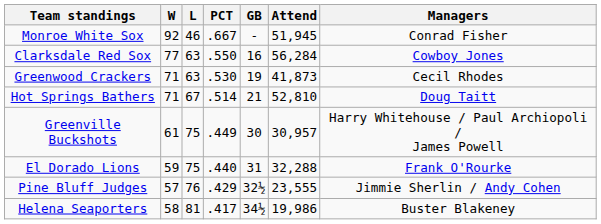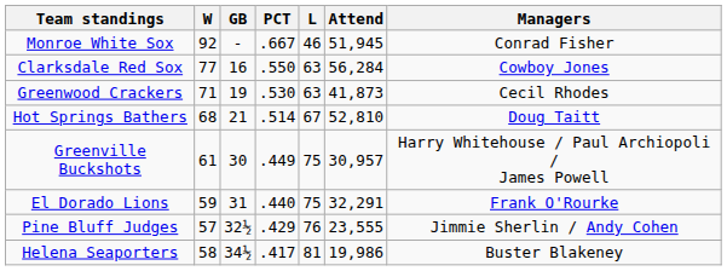columns swapped: L <-> GB
Hot Springs Bathers | W: 71 -> 68
El Dorado Lions | Attend: 32,288 -> 32,291
